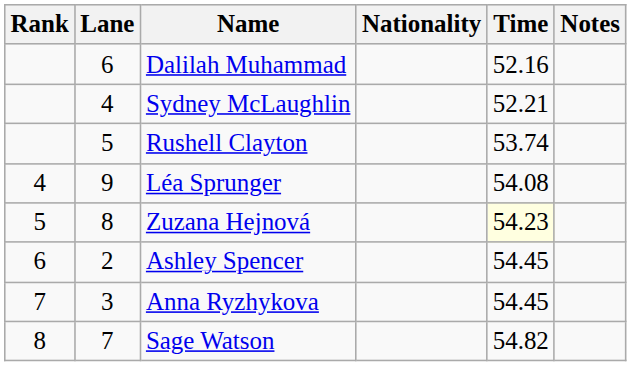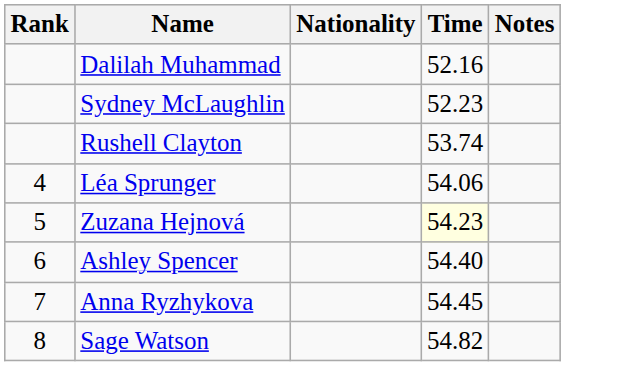- column: Lane | 6 | 4 | 5 | 9 | 8 | 2 | 3 | 7
Sydney McLaughlin | Time: 52.21 -> 52.23
Léa Sprunger | Time: 54.08 -> 54.06
Ashley Spencer | Time: 54.45 -> 54.40
